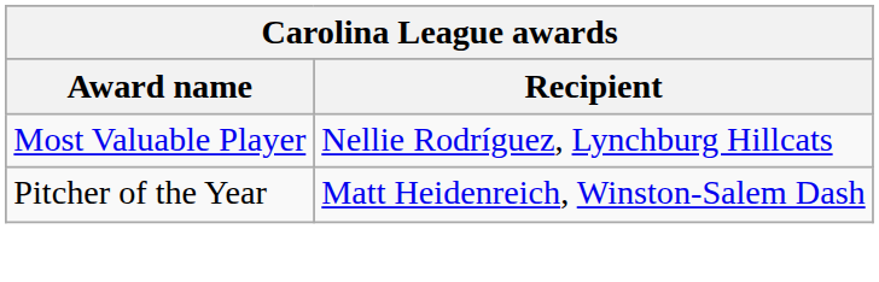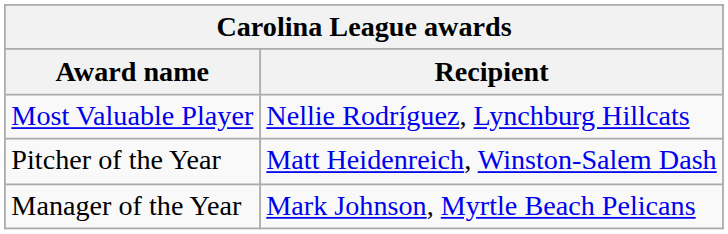+ row: Manager of the Year | Mark Johnson, Myrtle Beach Pelicans
